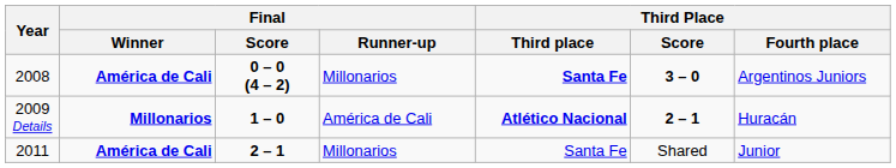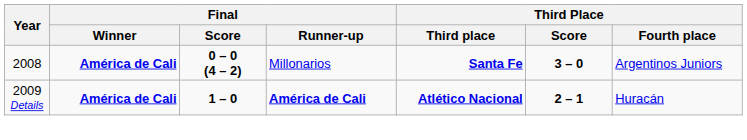2009 Details | Final / Winner: Millonarios -> América de Cali
2009 Details | Final / Runner-up: normal -> bold
- row: 2011 | América de Cali | 2 – 1 | Millonarios | Santa Fe | Shared | Junior
